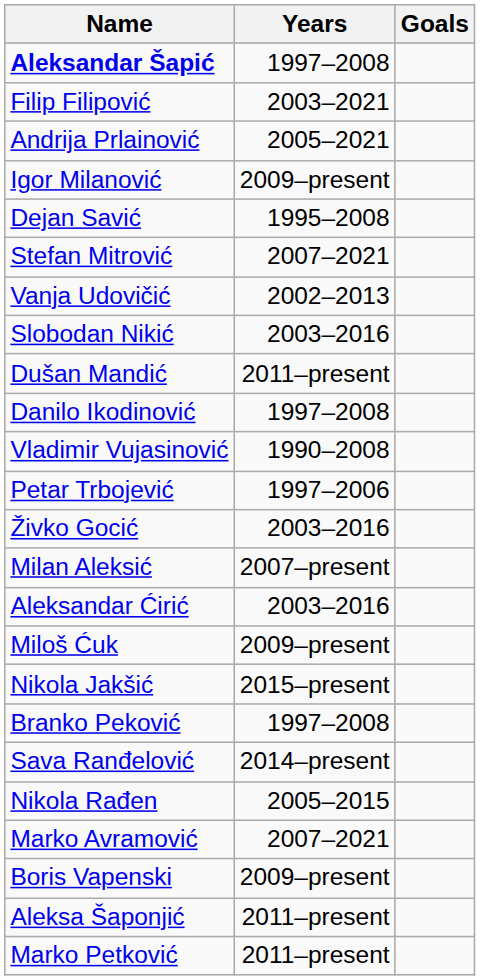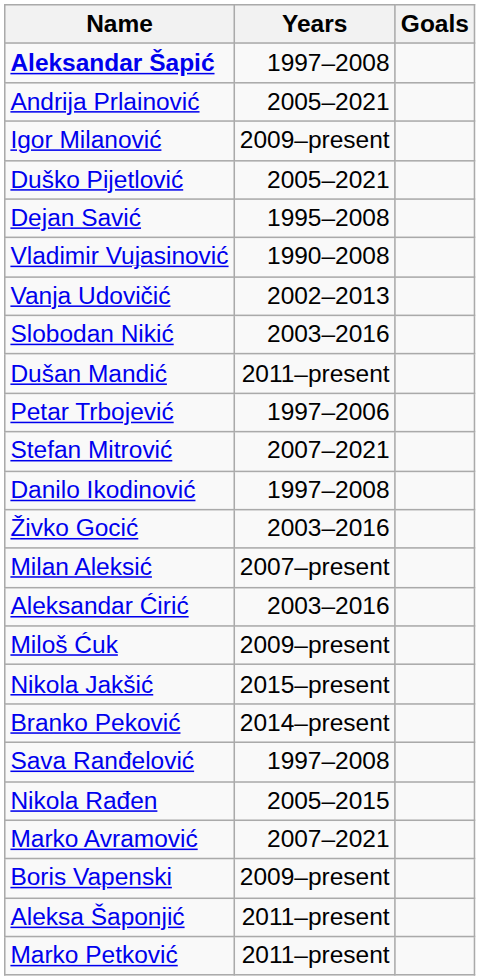- row: Filip Filipović | 2003–2021
+ row: Duško Pijetlović | 2005–2021
rows swapped: Vladimir Vujasinović <-> Stefan Mitrović
rows swapped: Danilo Ikodinović <-> Petar Trbojević
Branko Peković | Years: 1997–2008 -> 2014–present
Sava Ranđelović | Years: 2014–present -> 1997–2008
